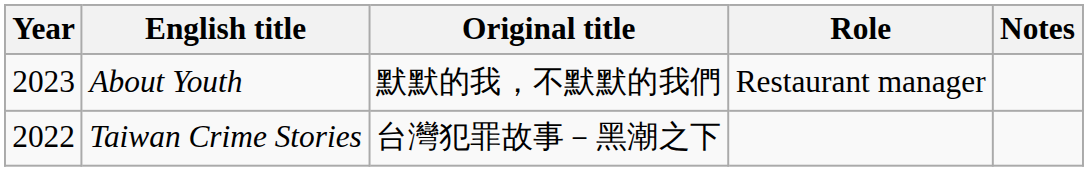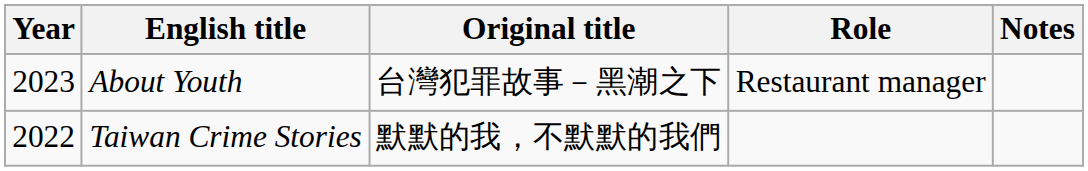About Youth | Original title: 默默的我，不默默的我們 -> 台灣犯罪故事－黑潮之下
Taiwan Crime Stories | Original title: 台灣犯罪故事－黑潮之下 -> 默默的我，不默默的我們
